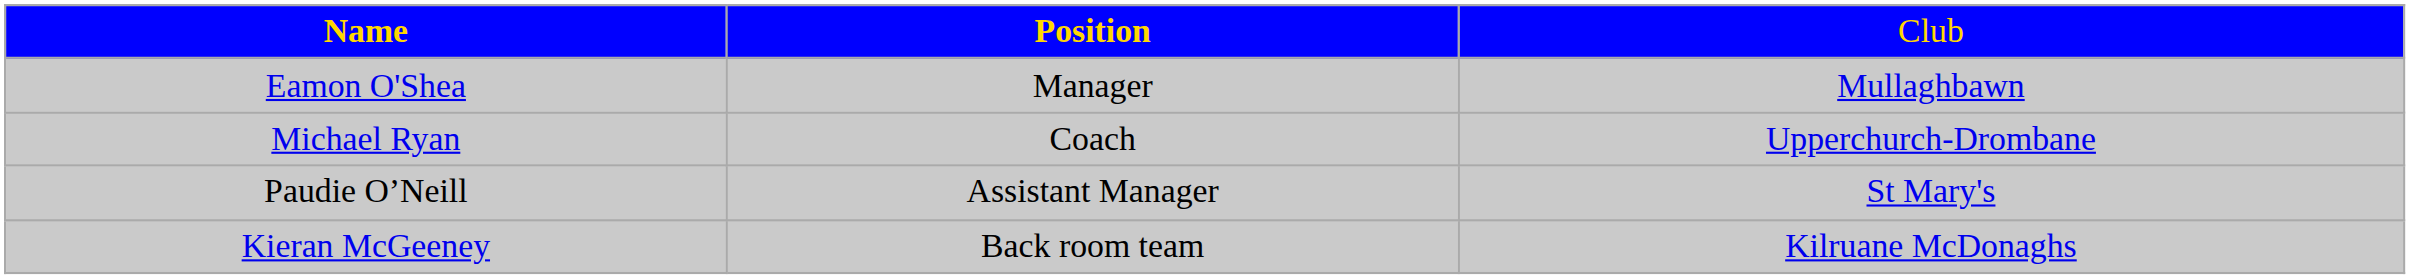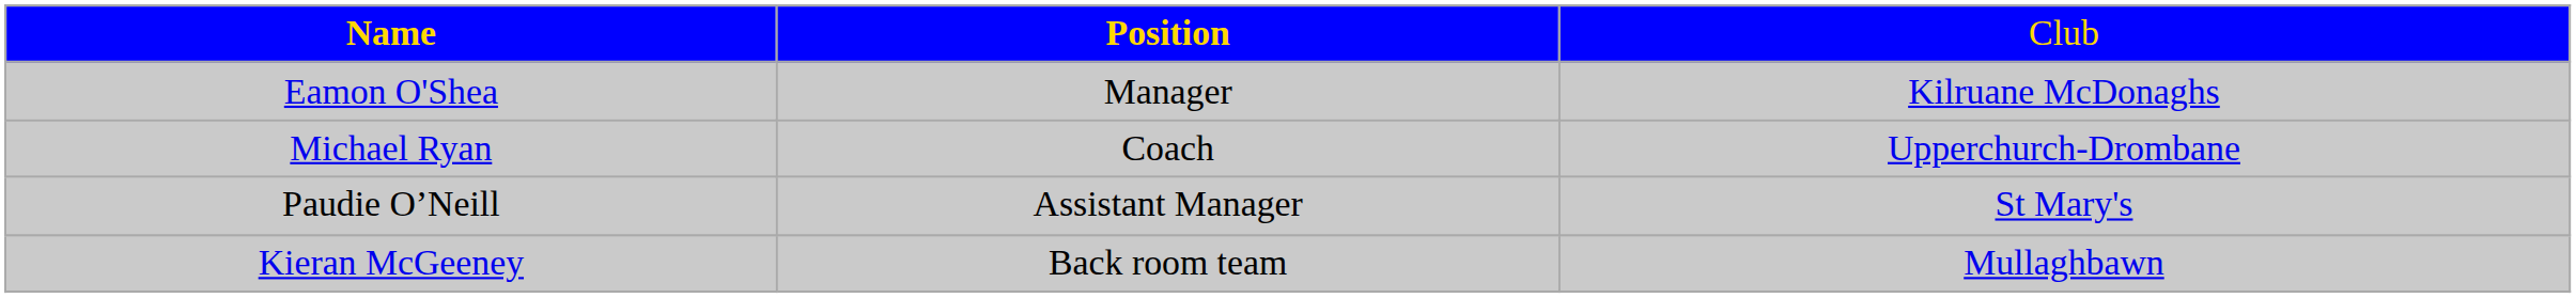Eamon O'Shea | column 3: Mullaghbawn -> Kilruane McDonaghs
Kieran McGeeney | column 3: Kilruane McDonaghs -> Mullaghbawn
